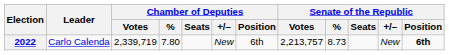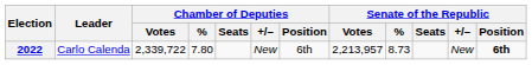2022 | Chamber of Deputies / Votes: 2,339,719 -> 2,339,722
2022 | Senate of the Republic / Votes: 2,213,757 -> 2,213,957
